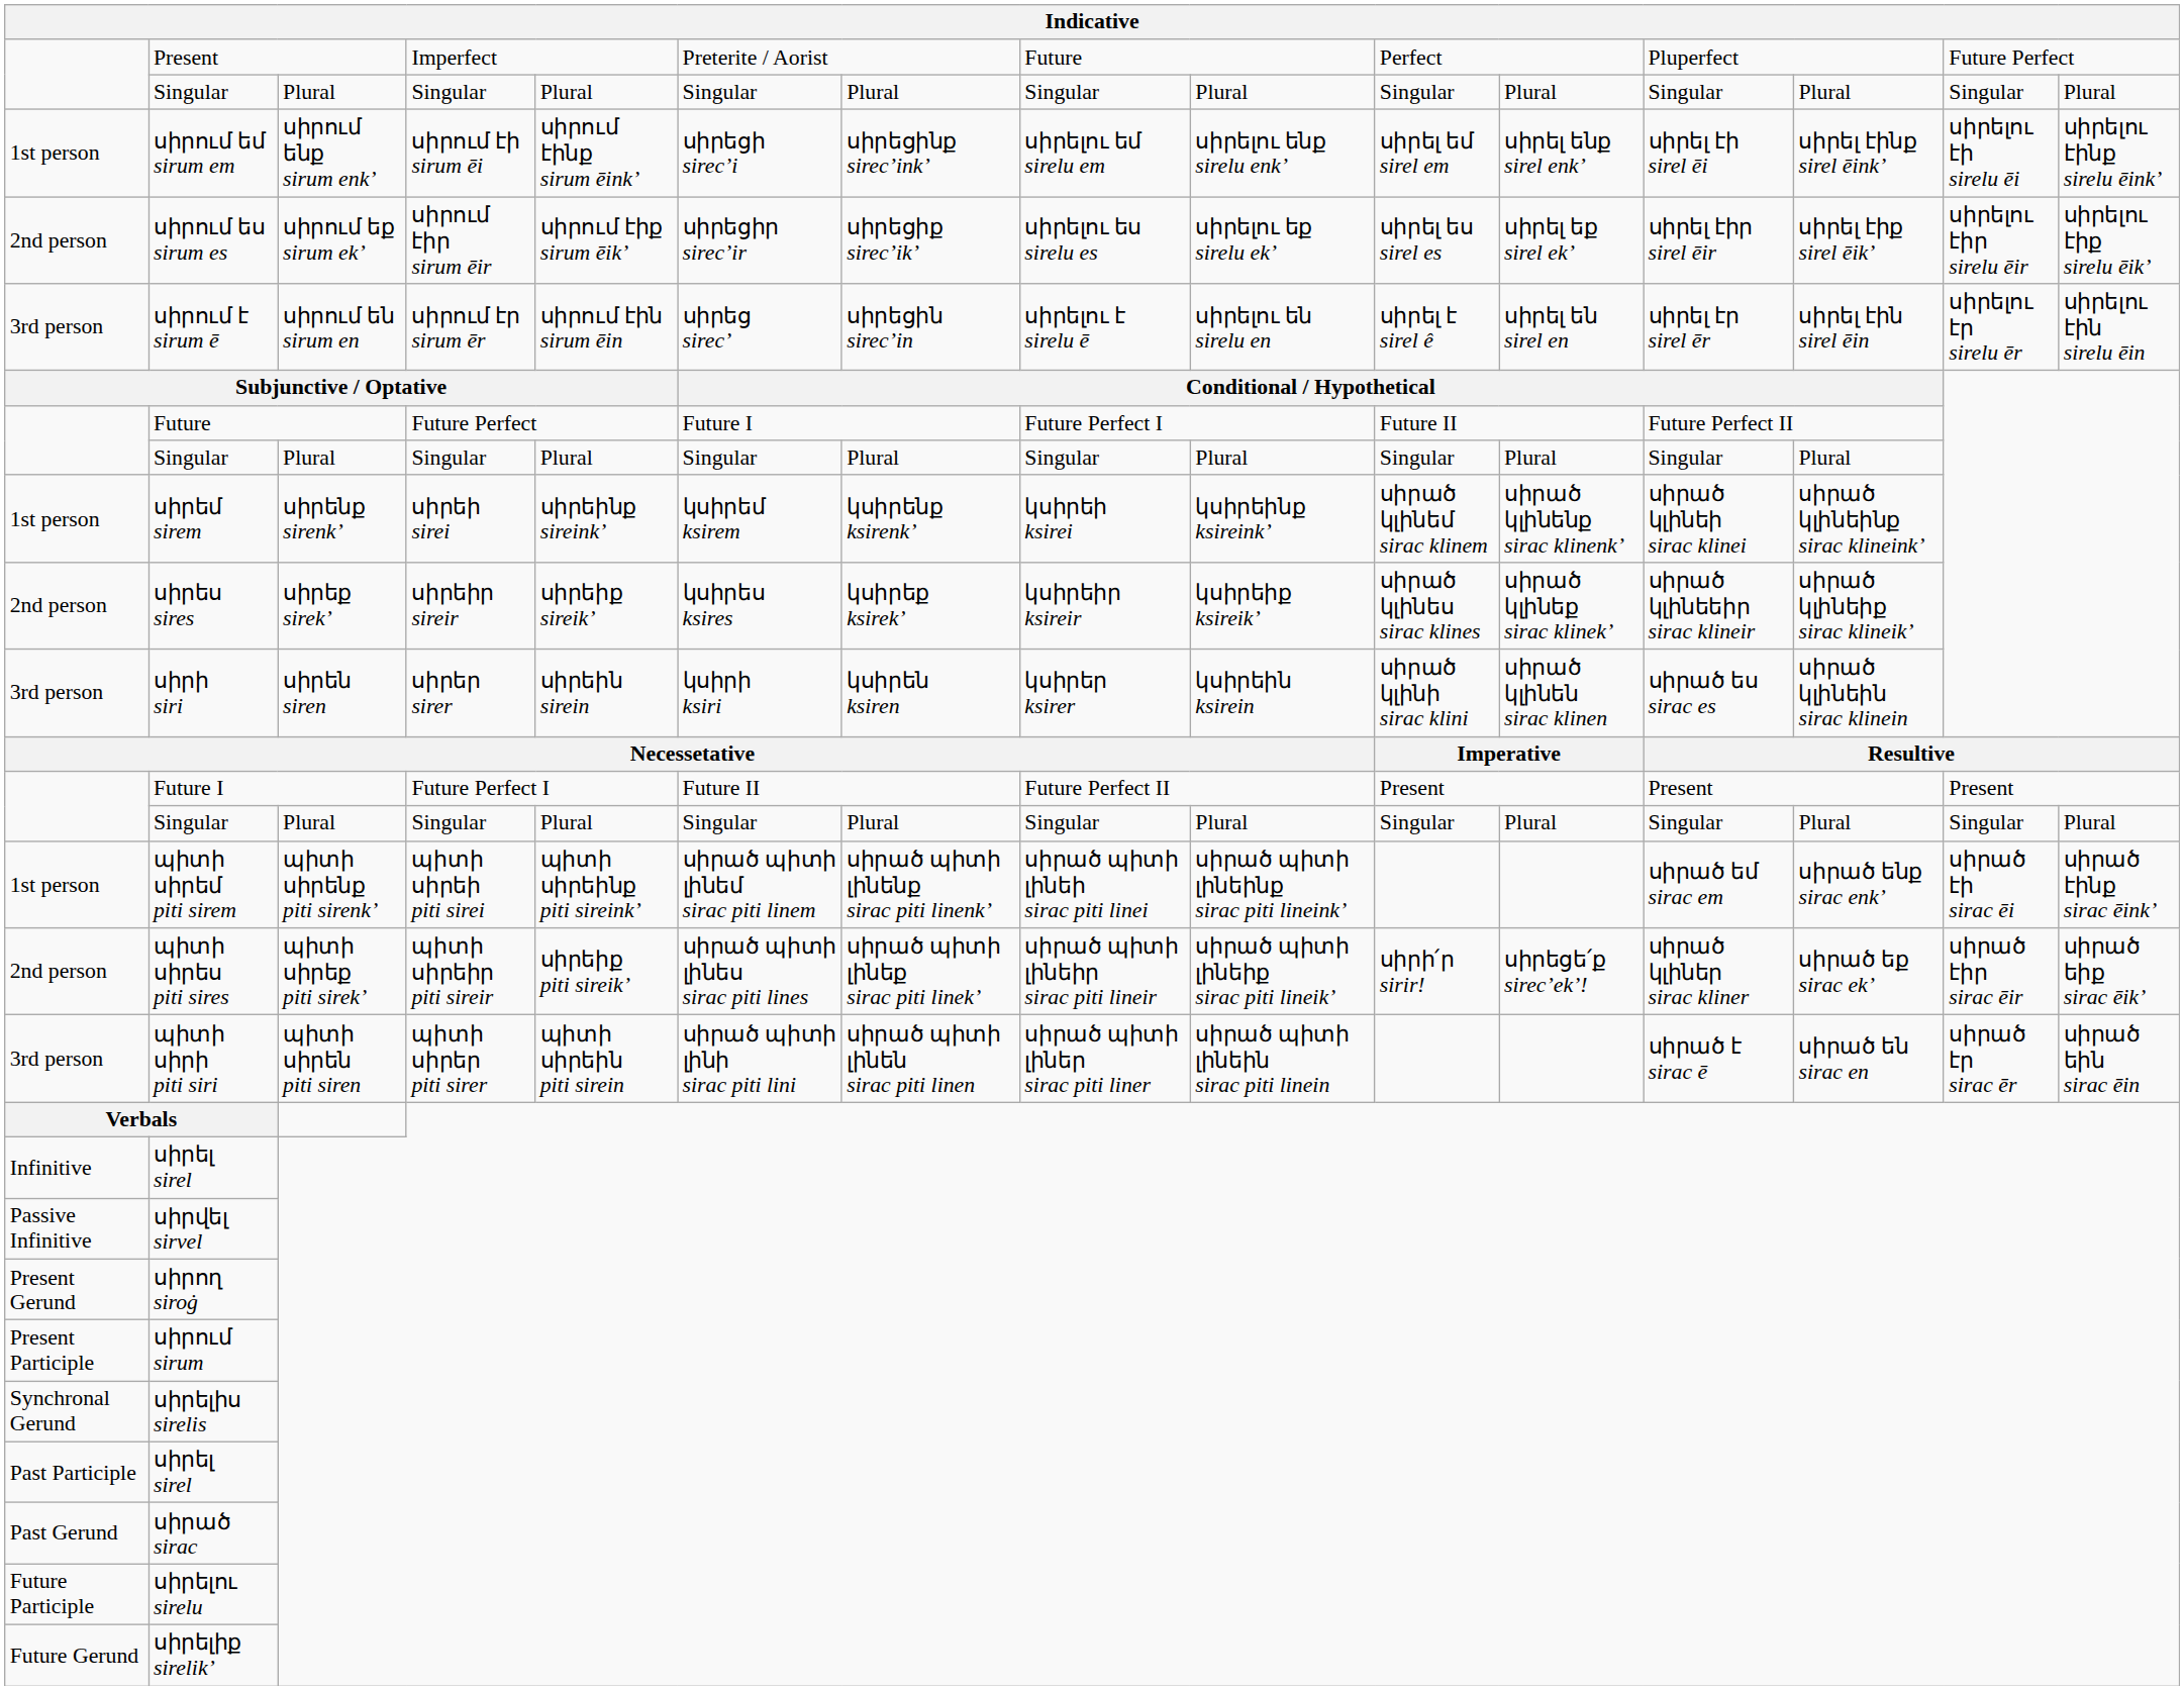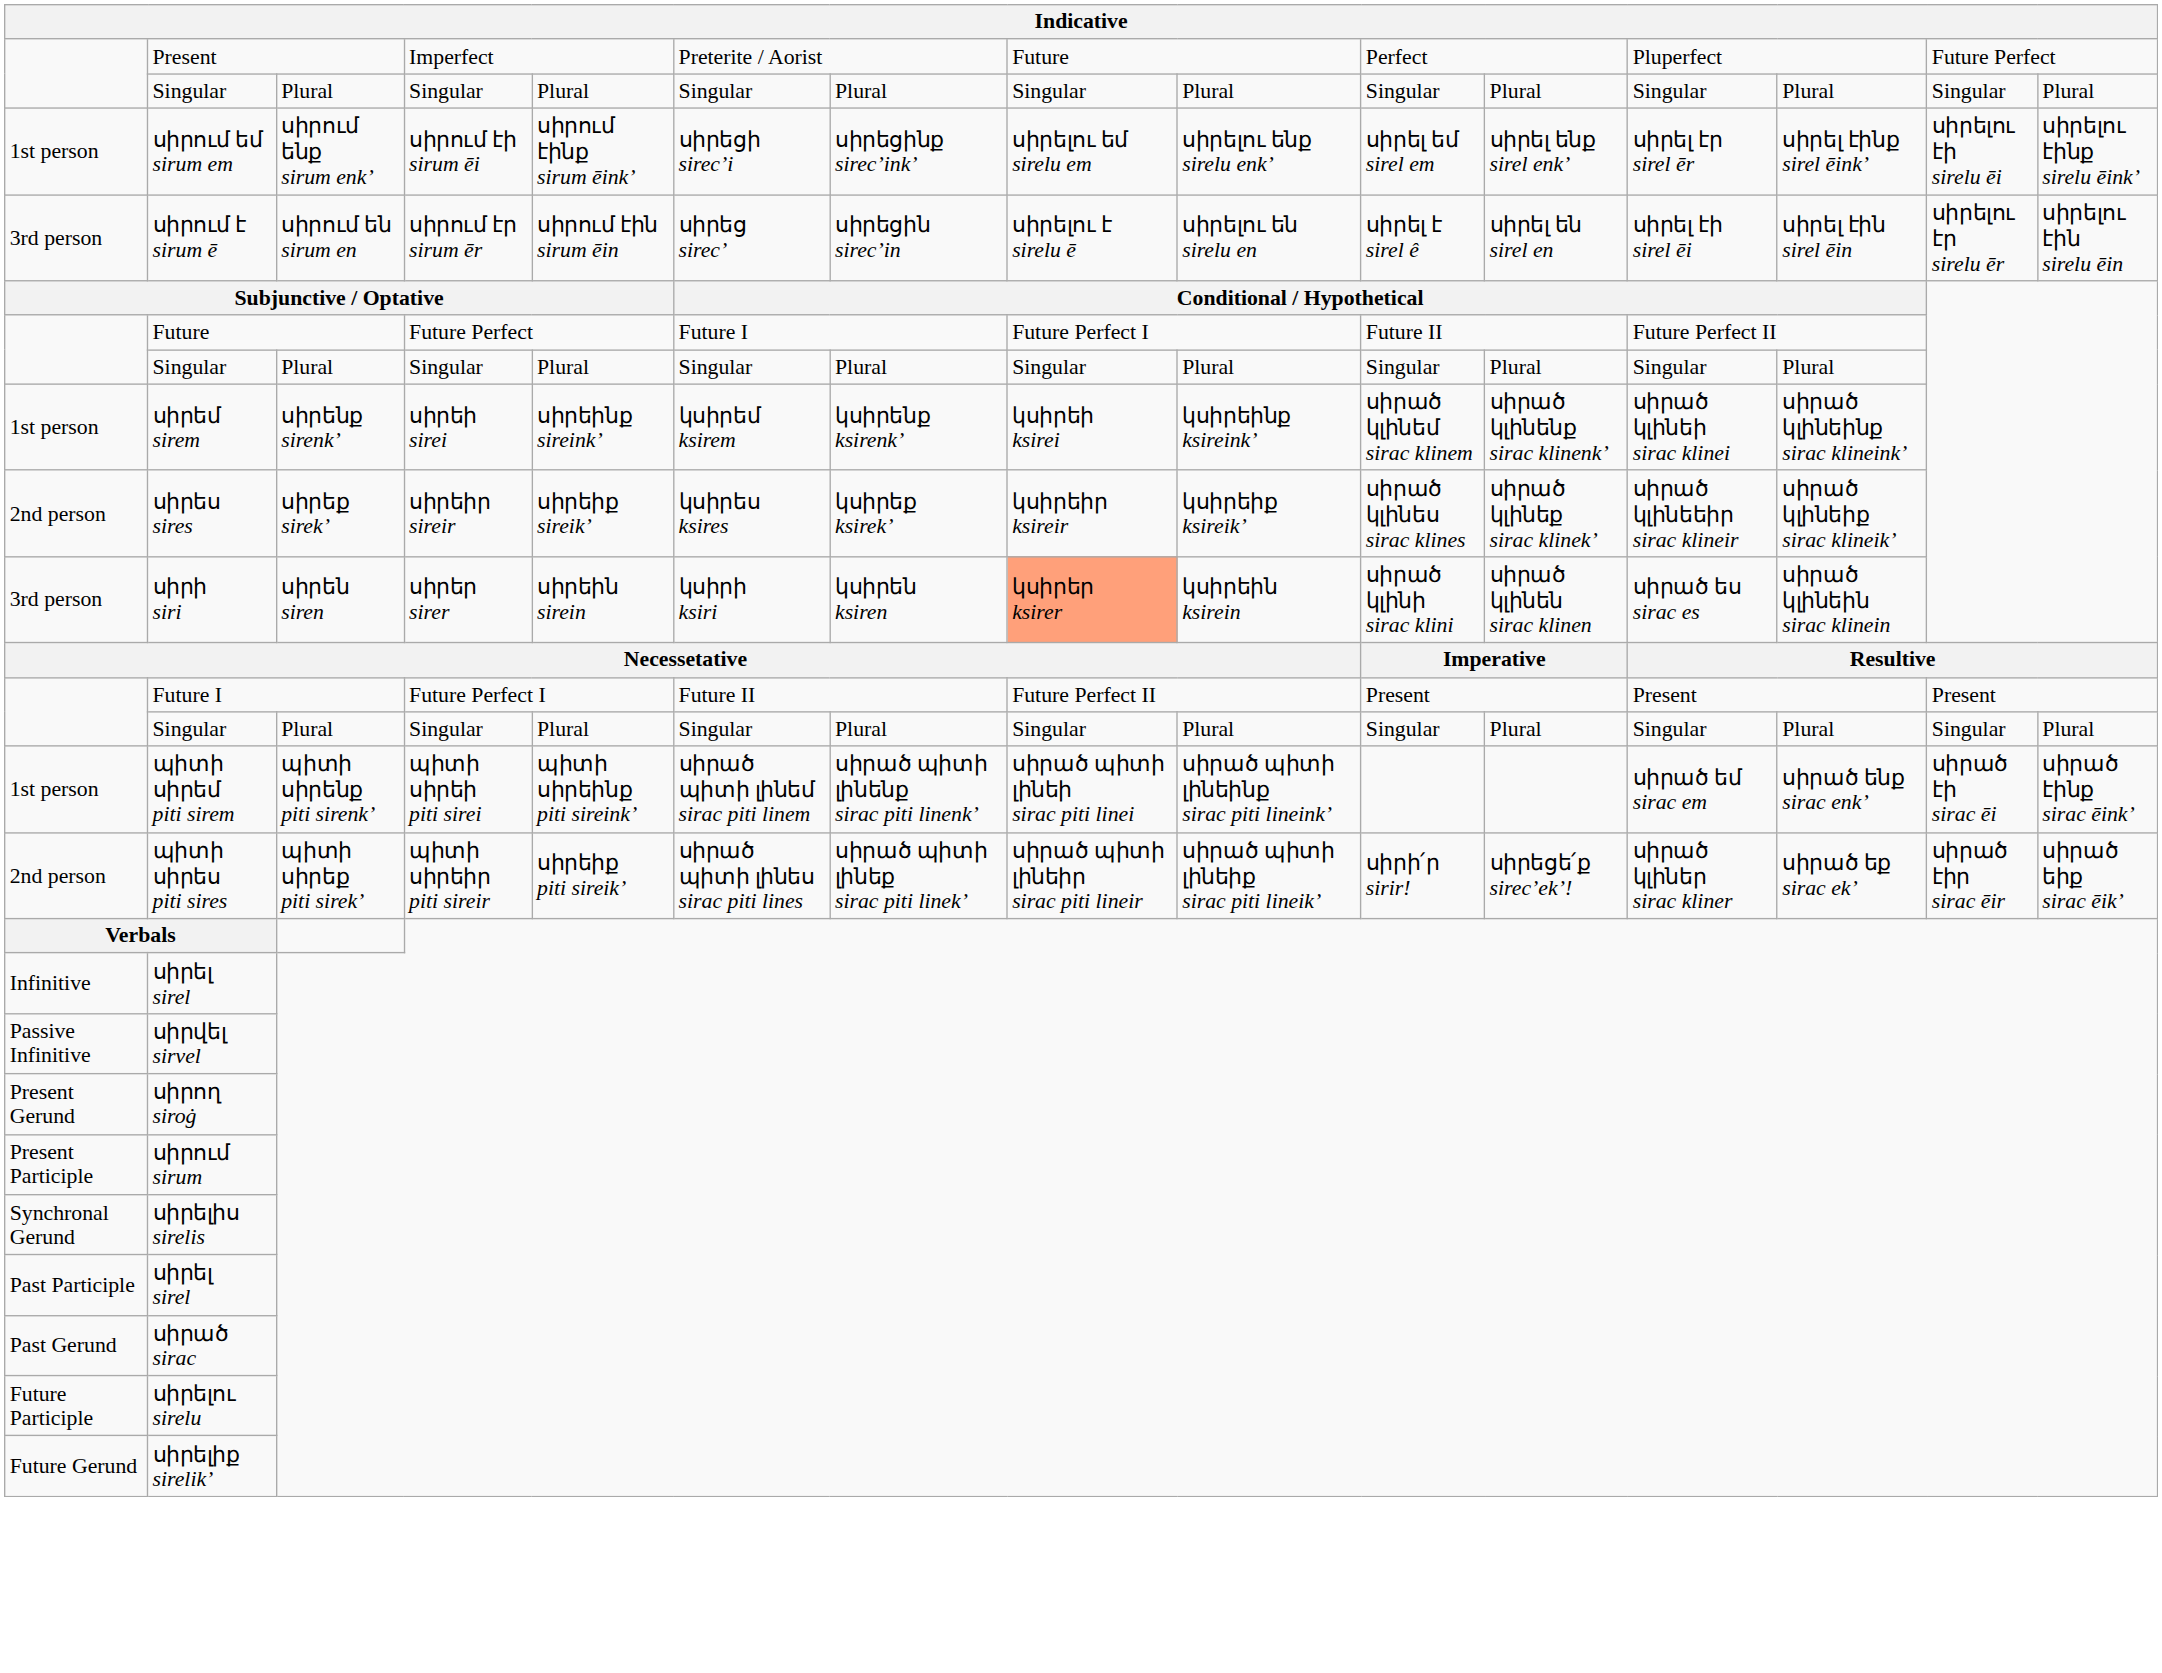սիրում եմ sirum em | column 12: սիրել էի sirel ēi -> սիրել էր sirel ēr
- row: 2nd person | սիրում ես sirum es | սիրում եք sirum ek’ | սիրում էիր sirum ēir | սիրում էիք sirum ēik’ | սիրեցիր sirec’ir | սիրեցիք sirec’ik’ | սիրելու ես sirelu es | սիրելու եք sirelu ek’ | սիրել ես sirel es | սիրել եք sirel ek’ | սիրել էիր sirel ēir | սիրել էիք sirel ēik’ | սիրելու էիր sirelu ēir | սիրելու էիք sirelu ēik’
սիրում է sirum ē | column 12: սիրել էր sirel ēr -> սիրել էի sirel ēi
սիրի siri | column 8: no background -> lightsalmon background
- row: 3rd person | պիտի սիրի piti siri | պիտի սիրեն piti siren | պիտի սիրեր piti sirer | պիտի սիրեին piti sirein | սիրած պիտի լինի sirac piti lini | սիրած պիտի լինեն sirac piti linen | սիրած պիտի լիներ sirac piti liner | սիրած պիտի լինեին sirac piti linein | սիրած է sirac ē | սիրած են sirac en | սիրած էր sirac ēr | սիրած եին sirac ēin
